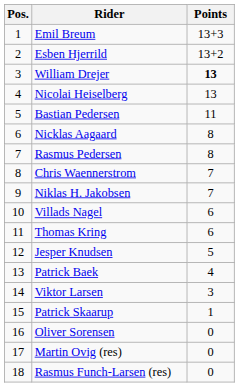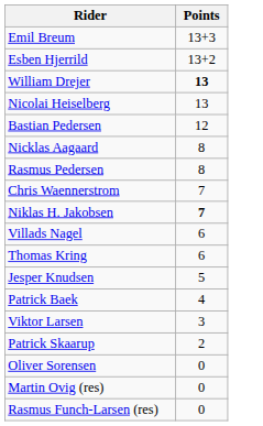- column: Pos. | 1 | 2 | 3 | 4 | 5 | 6 | 7 | 8 | 9 | 10 | 11 | 12 | 13 | 14 | 15 | 16 | 17 | 18
Bastian Pedersen | Points: 11 -> 12
Niklas H. Jakobsen | Points: normal -> bold
Patrick Skaarup | Points: 1 -> 2
